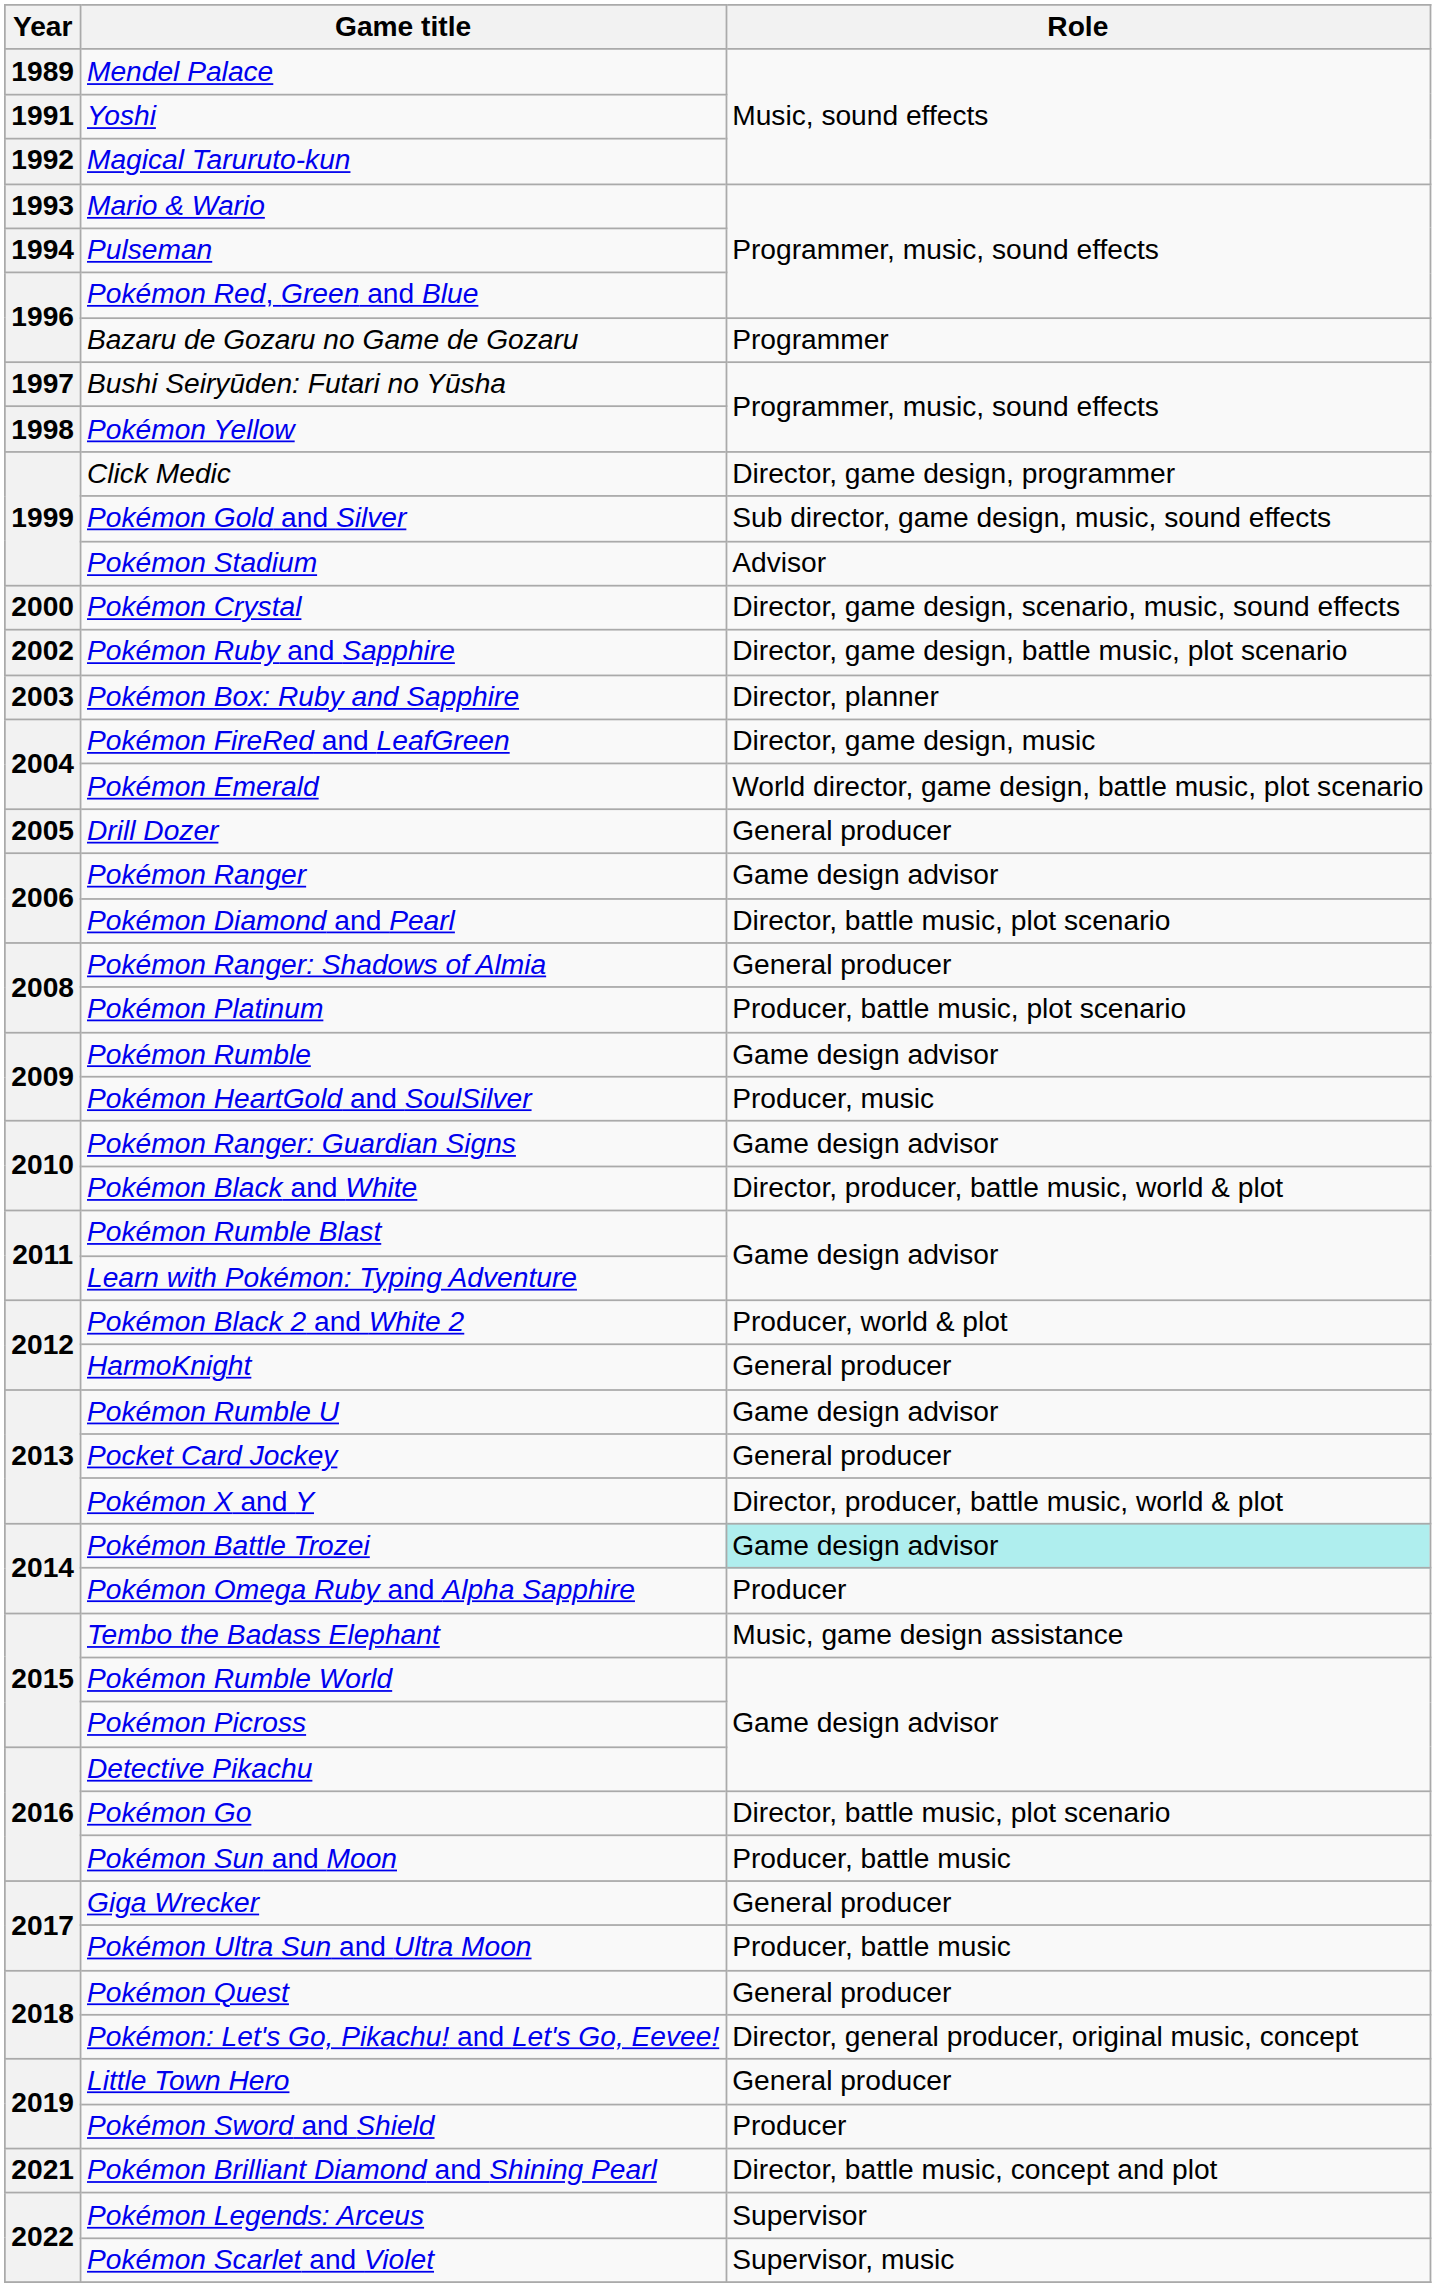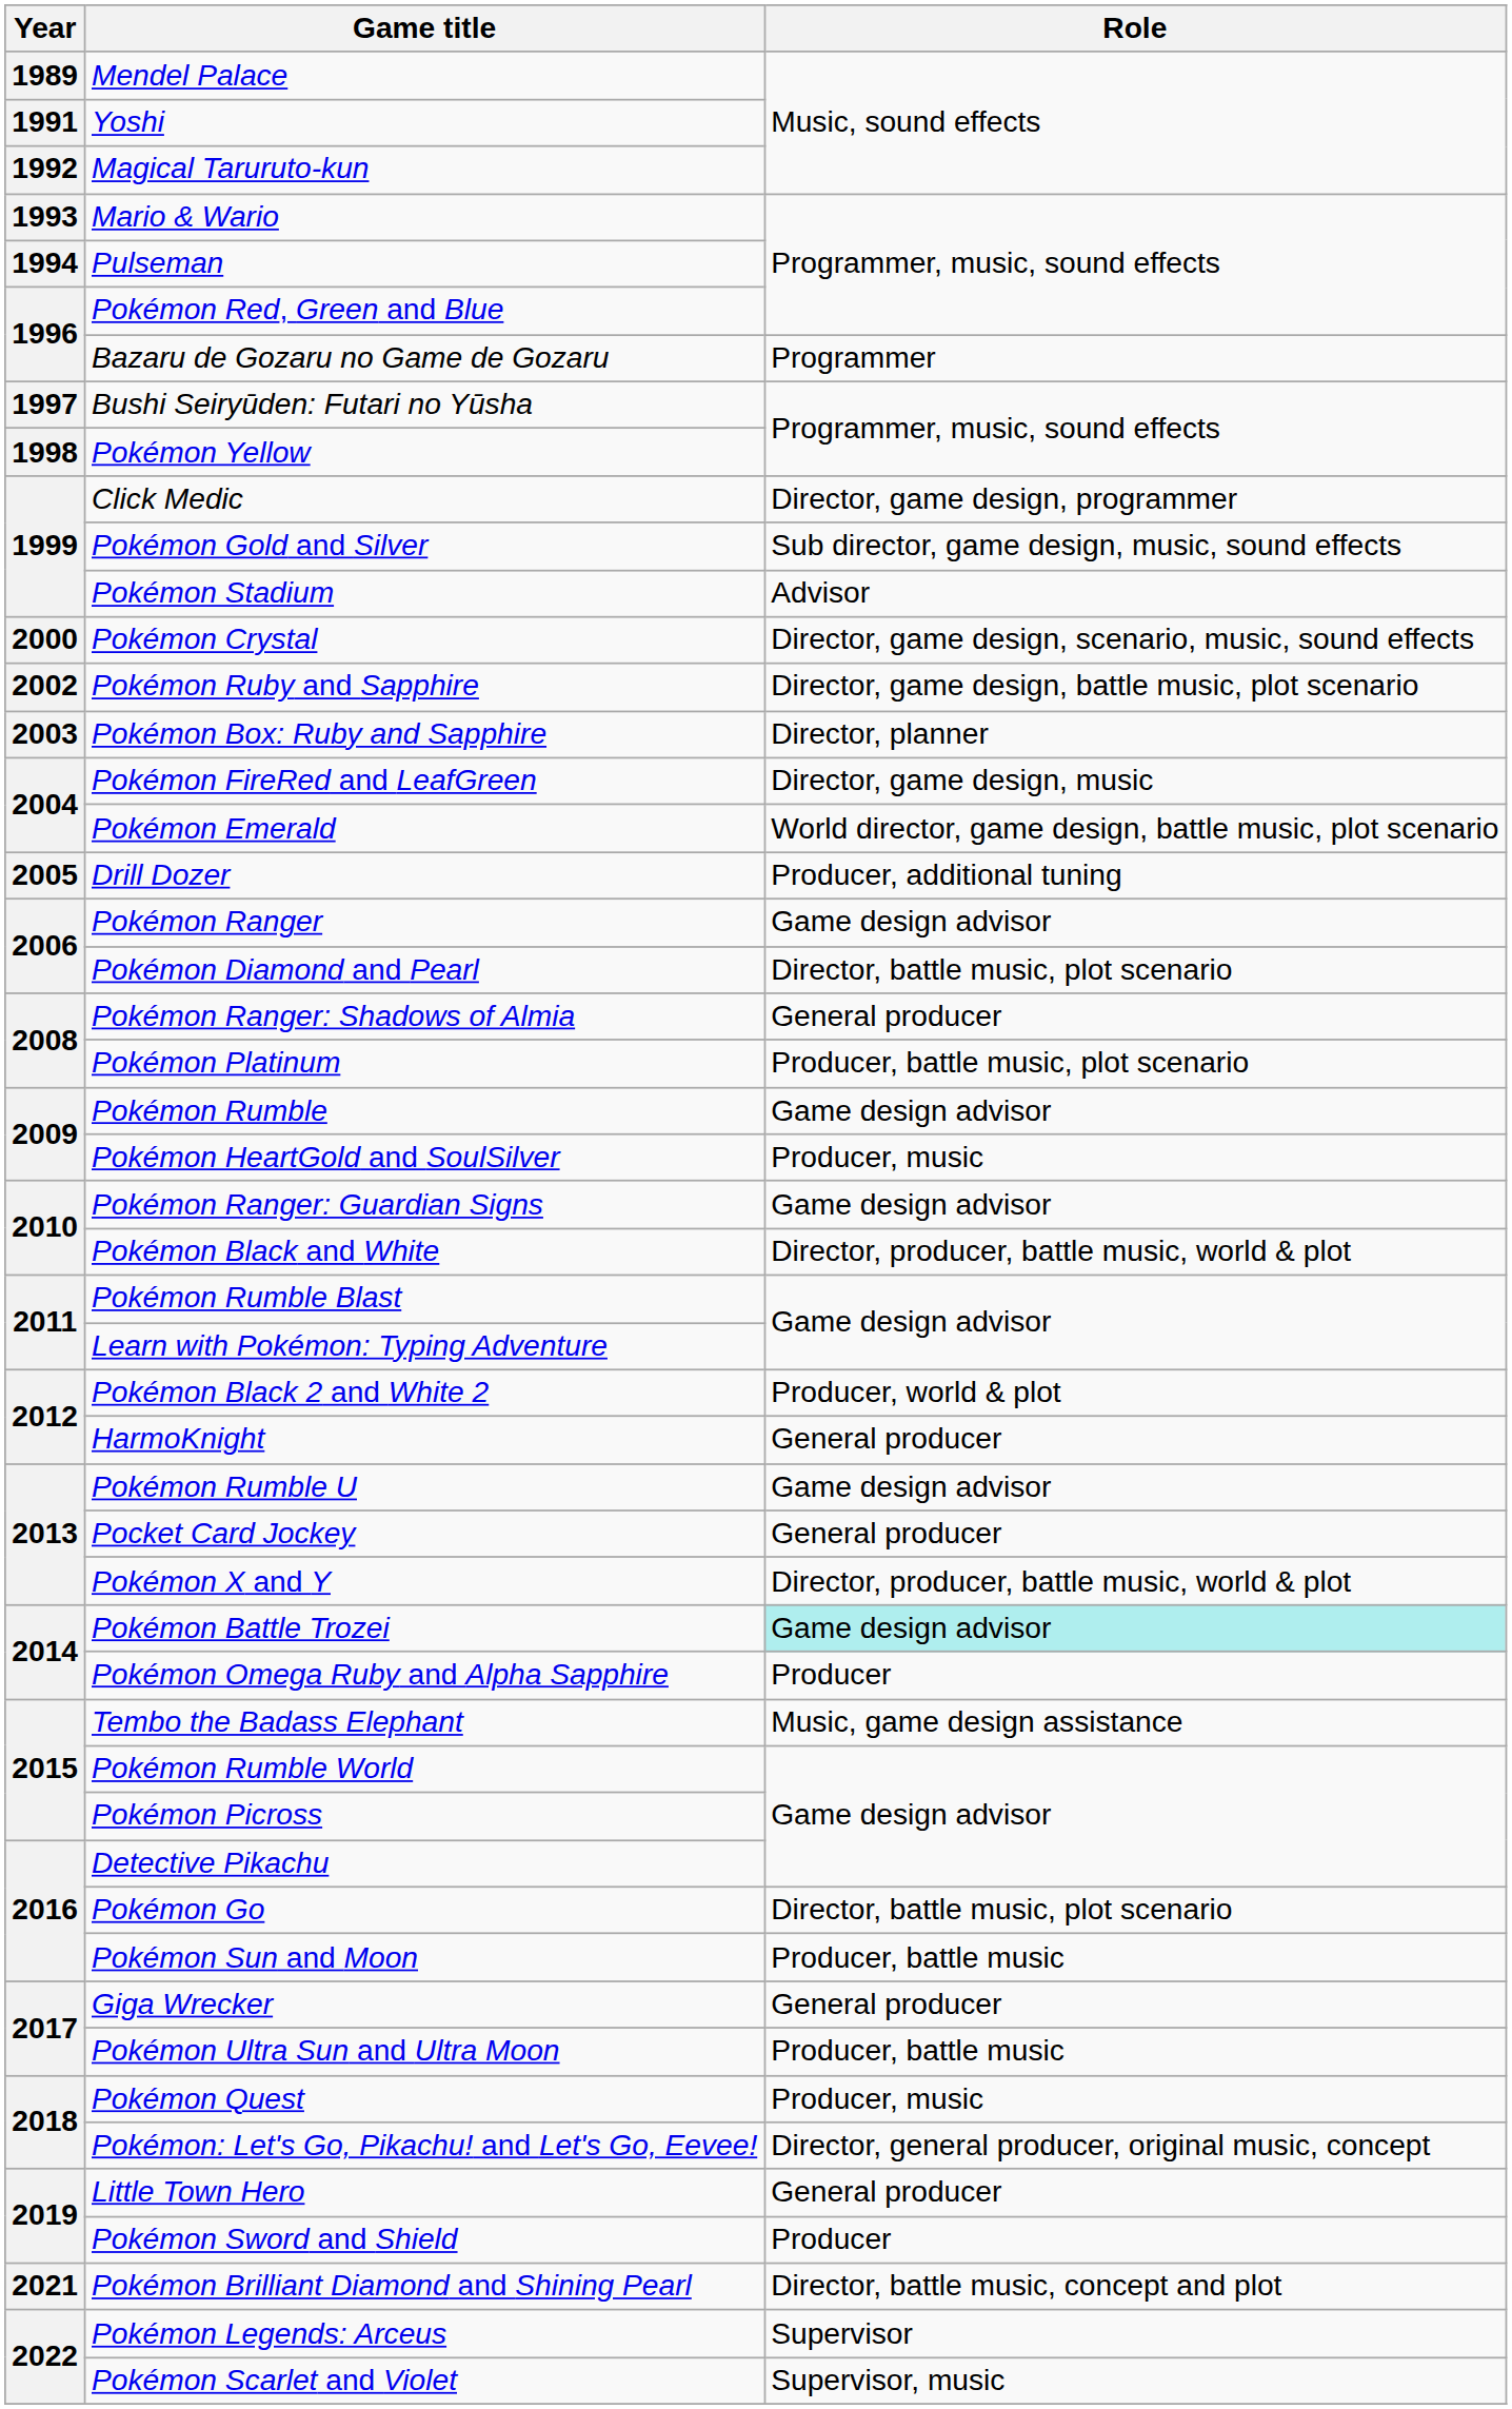Drill Dozer | Role: General producer -> Producer, additional tuning
Pokémon Quest | Role: General producer -> Producer, music
